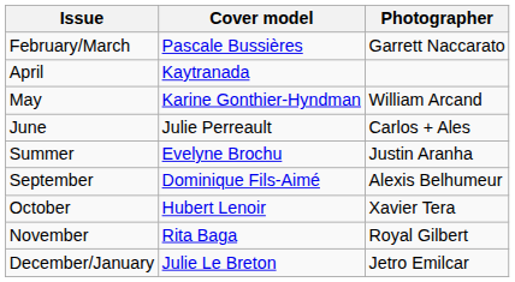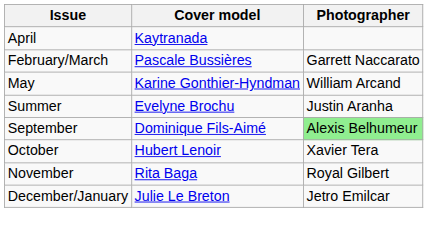rows swapped: February/March <-> April
- row: June | Julie Perreault | Carlos + Ales
September | Photographer: no background -> lightgreen background
